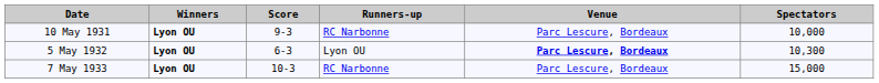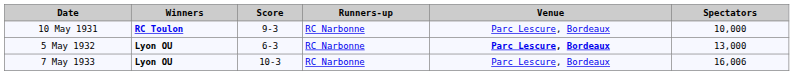10 May 1931 | Winners: Lyon OU -> RC Toulon
5 May 1932 | Runners-up: Lyon OU -> RC Narbonne
5 May 1932 | Spectators: 10,300 -> 13,000
7 May 1933 | Spectators: 15,000 -> 16,006
